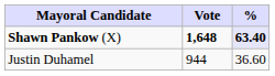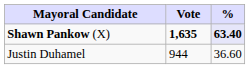Shawn Pankow (X) | Vote: 1,648 -> 1,635
